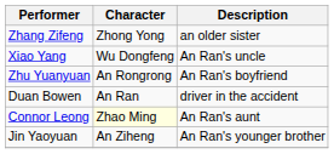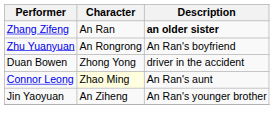Zhang Zifeng | Character: Zhong Yong -> An Ran
Zhang Zifeng | Description: normal -> bold
- row: Xiao Yang | Wu Dongfeng | An Ran's uncle
Duan Bowen | Character: An Ran -> Zhong Yong
